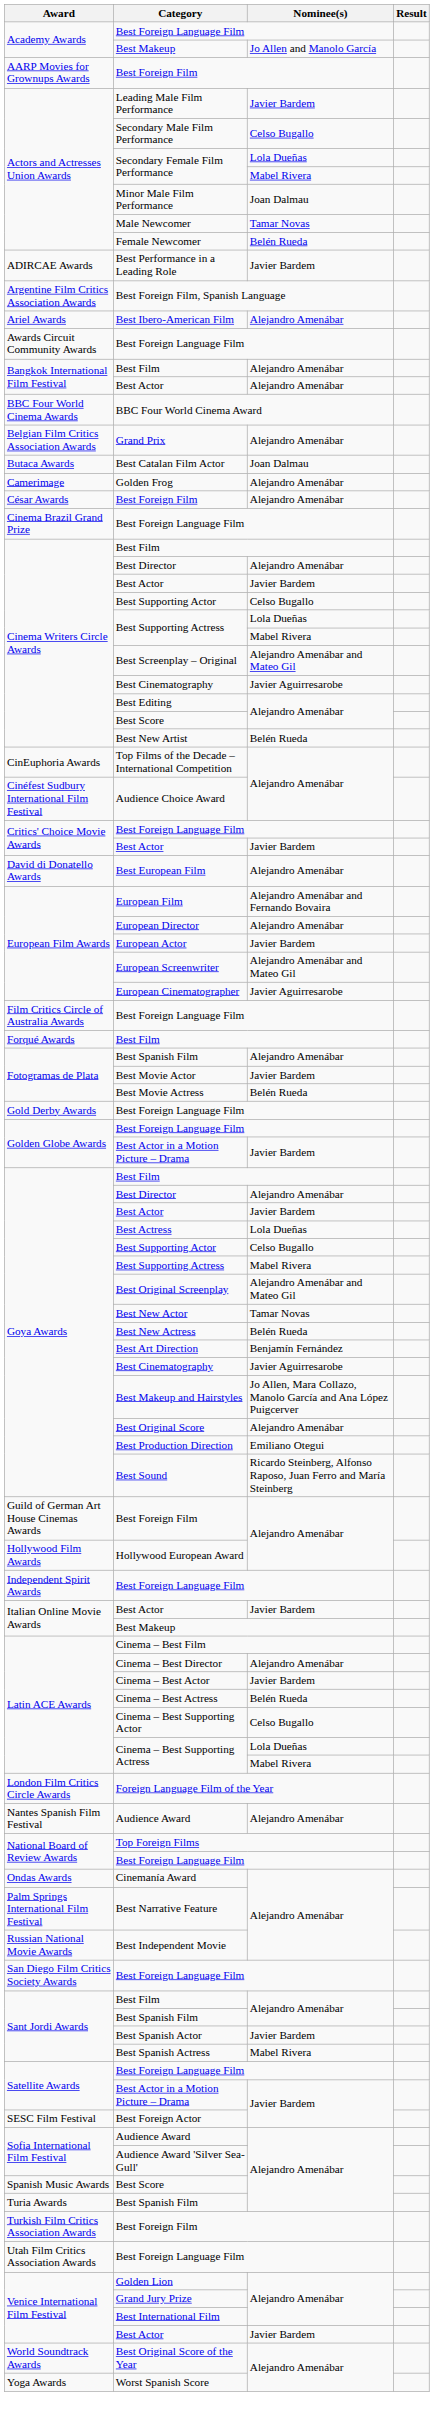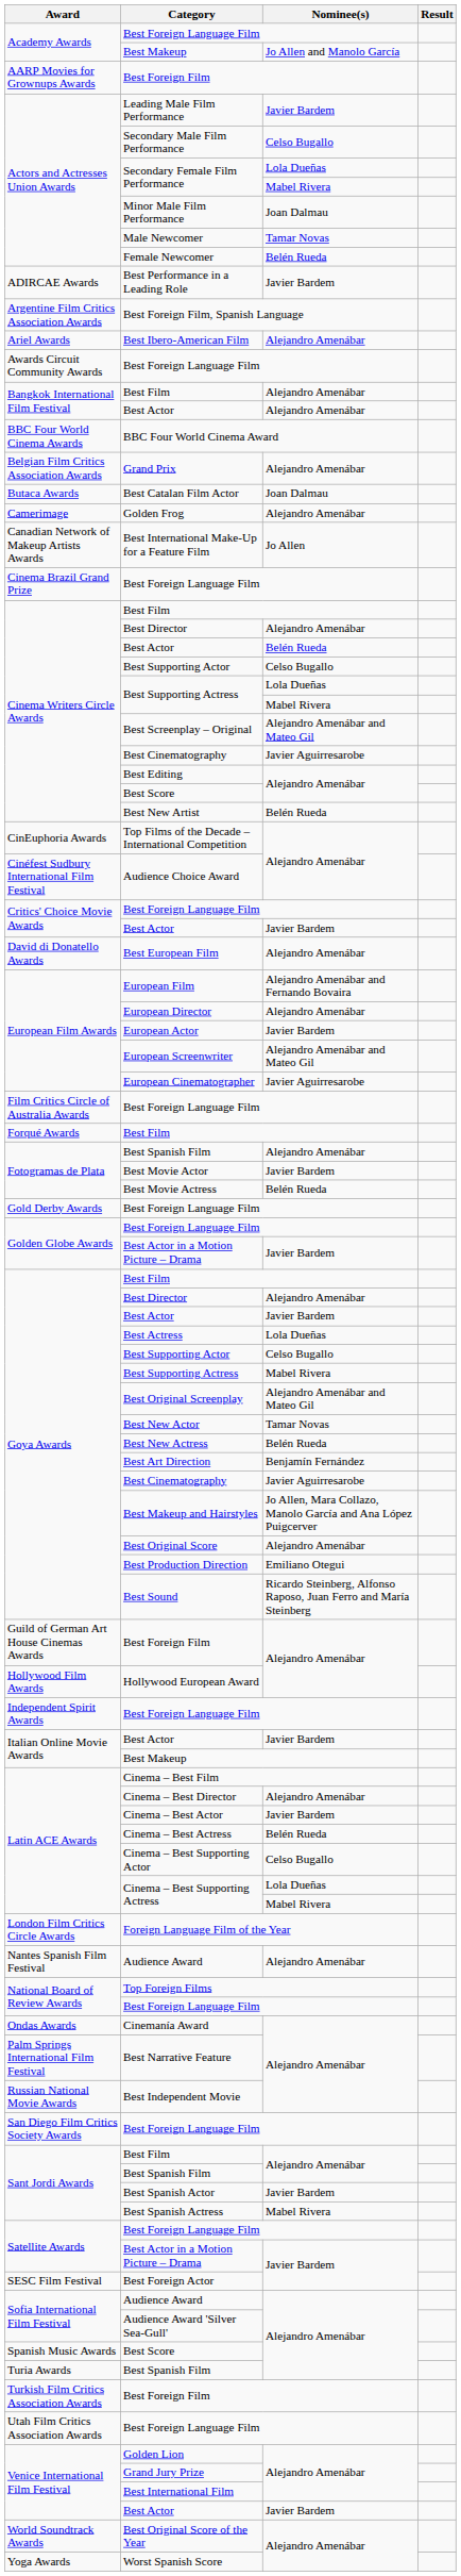+ row: Canadian Network of Makeup Artists Awards | Best International Make-Up for a Feature Film | Jo Allen
- row: César Awards | Best Foreign Film | Alejandro Amenábar
Cinema Writers Circle Awards / Best Actor | Nominee(s): Javier Bardem -> Belén Rueda
